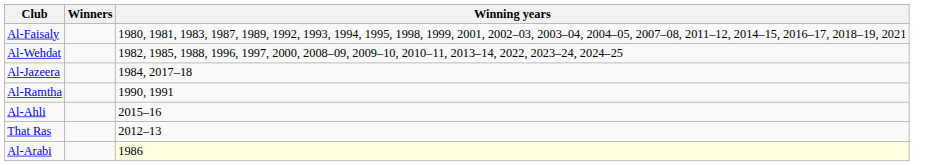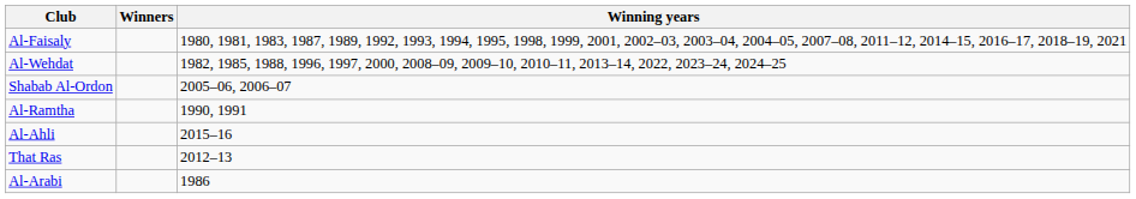- row: Al-Jazeera | 1984, 2017–18
+ row: Shabab Al-Ordon | 2005–06, 2006–07
Al-Arabi | Winning years: lightyellow background -> no background
